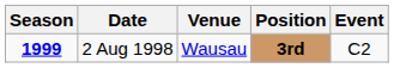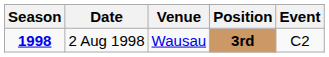2 Aug 1998 | Season: 1999 -> 1998
